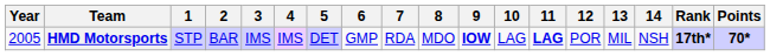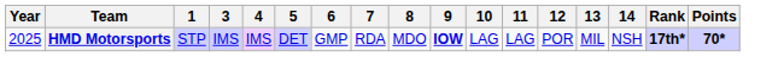- column: 2 | BAR
HMD Motorsports | Year: 2005 -> 2025
HMD Motorsports | 11: bold -> normal
